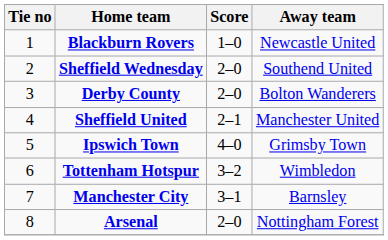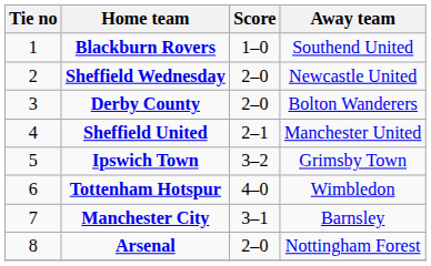Blackburn Rovers | Away team: Newcastle United -> Southend United
Sheffield Wednesday | Away team: Southend United -> Newcastle United
Ipswich Town | Score: 4–0 -> 3–2
Tottenham Hotspur | Score: 3–2 -> 4–0
